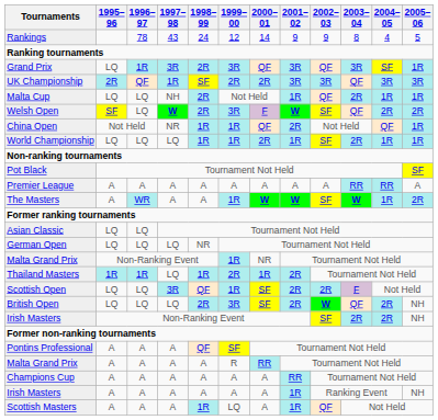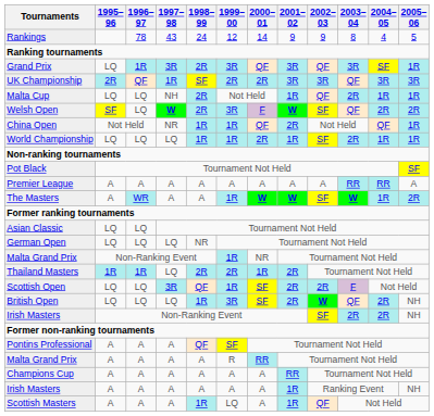Thailand Masters | 1998– 99: 1R -> 2R
British Open | 1998– 99: 2R -> 1R
